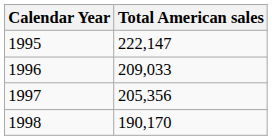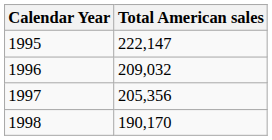1996 | Total American sales: 209,033 -> 209,032
